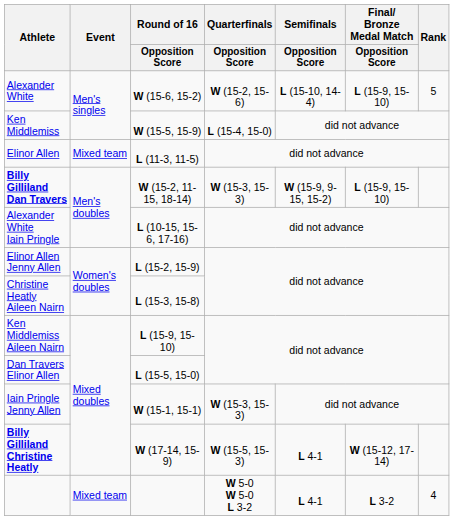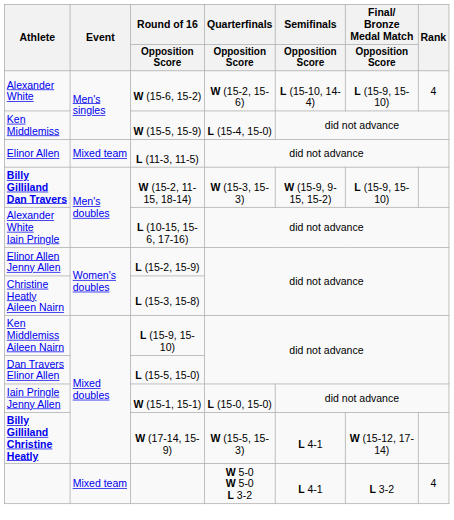Alexander White | Rank: 5 -> 4
Iain Pringle Jenny Allen | Quarterfinals / Opposition Score: W (15-3, 15-3) -> L (15-0, 15-0)
